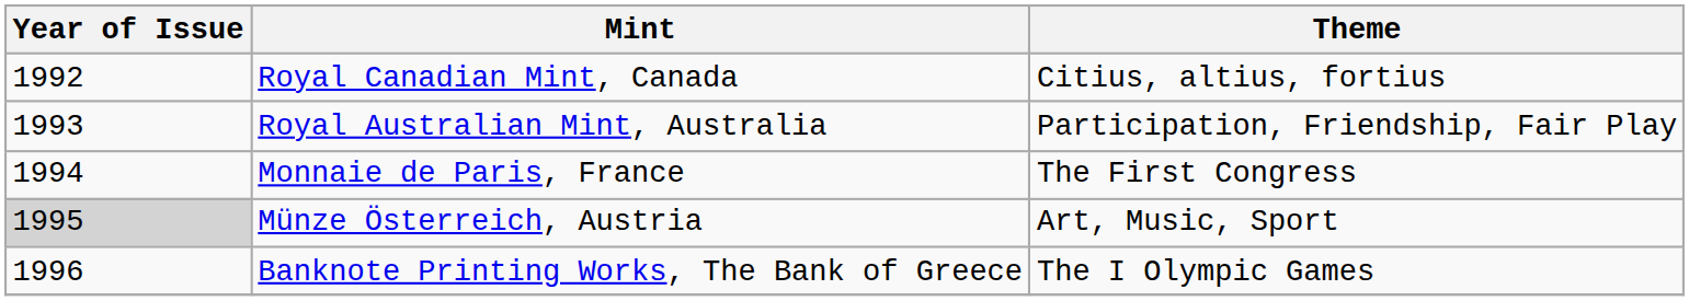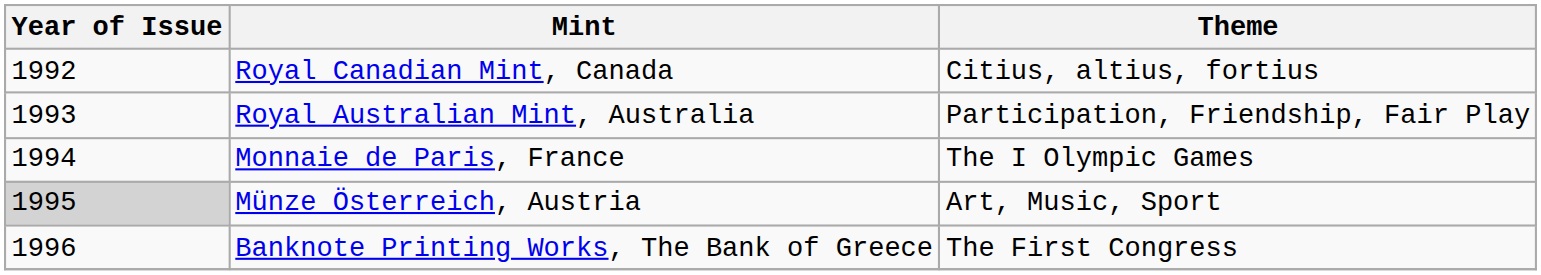Monnaie de Paris, France | Theme: The First Congress -> The I Olympic Games
Banknote Printing Works, The Bank of Greece | Theme: The I Olympic Games -> The First Congress
